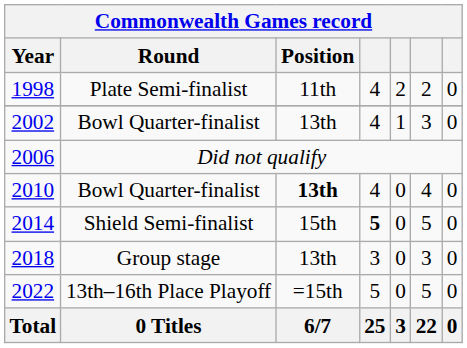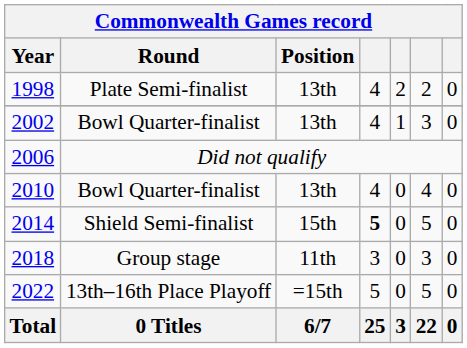1998 | Position: 11th -> 13th
2010 | Position: bold -> normal
2018 | Position: 13th -> 11th
